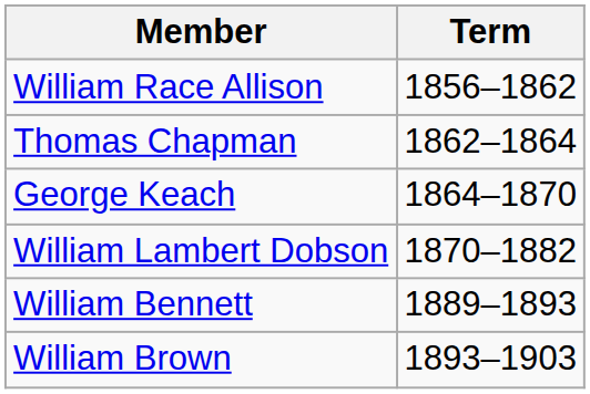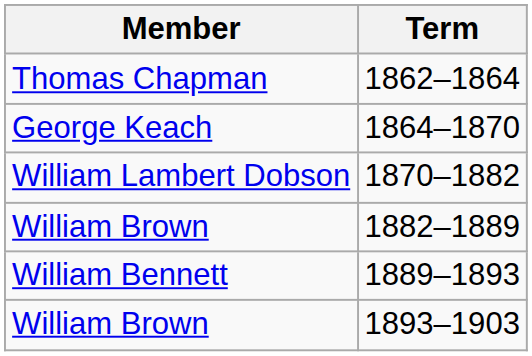- row: William Race Allison | 1856–1862
+ row: William Brown | 1882–1889
